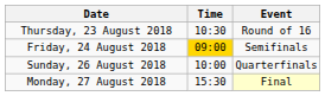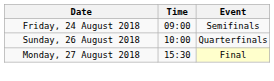- row: Thursday, 23 August 2018 | 10:30 | Round of 16
Friday, 24 August 2018 | Time: gold background -> no background
